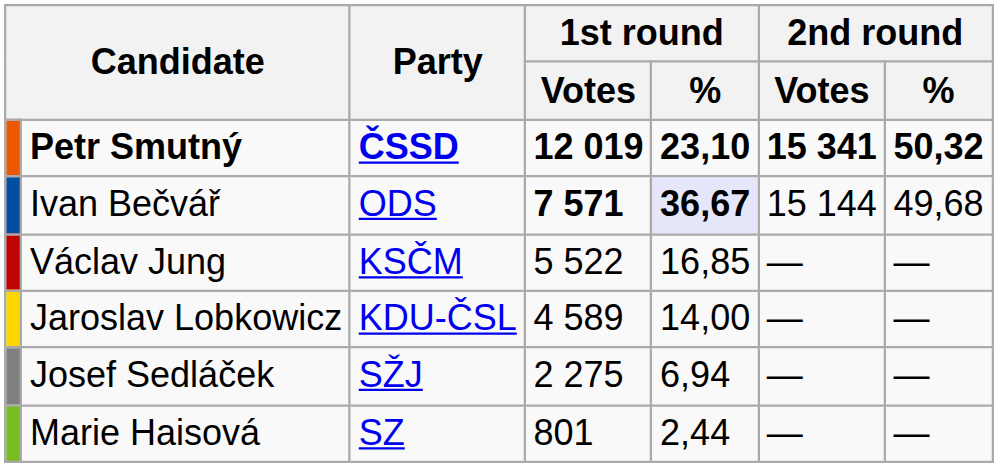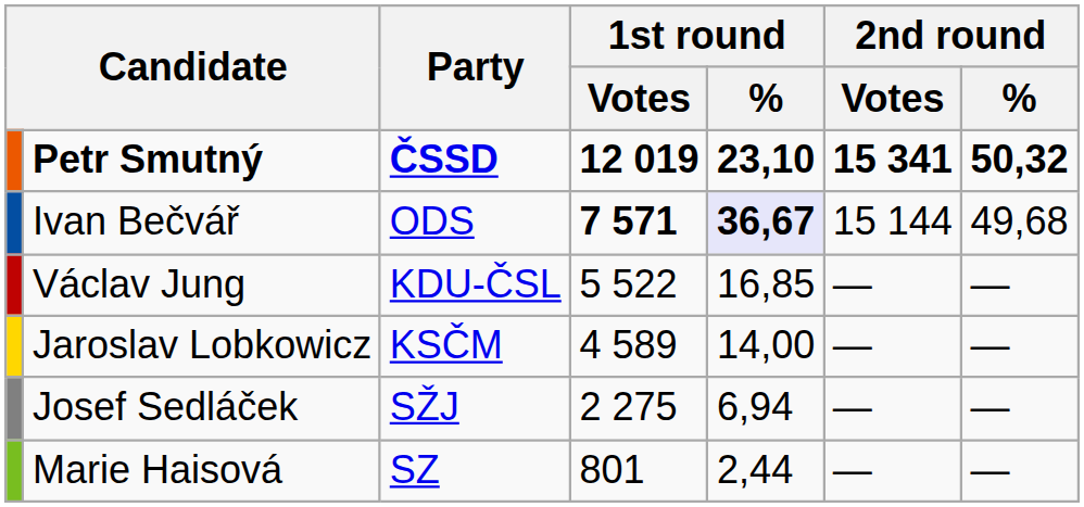Václav Jung | Party: KSČM -> KDU-ČSL
Jaroslav Lobkowicz | Party: KDU-ČSL -> KSČM
